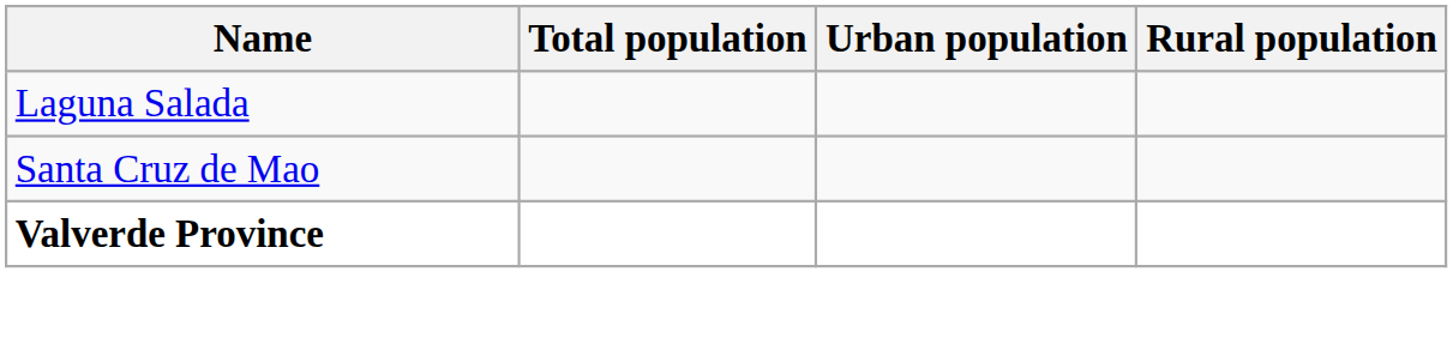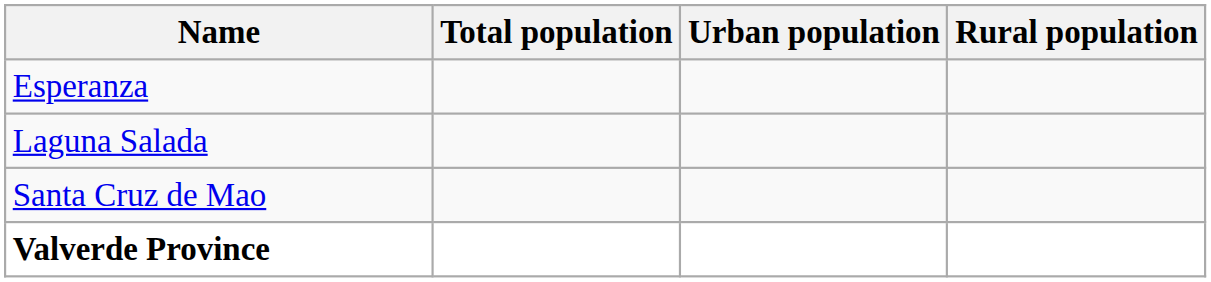+ row: Esperanza
